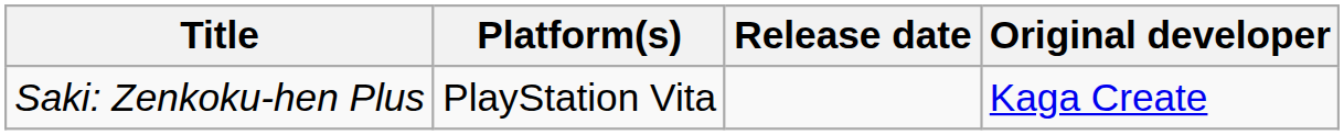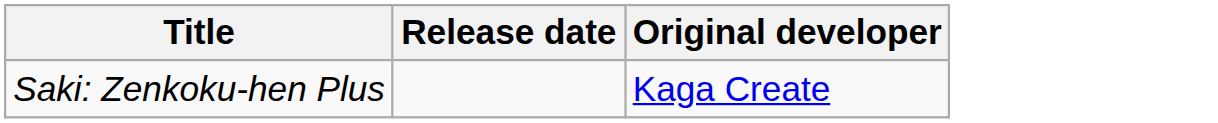- column: Platform(s) | PlayStation Vita
